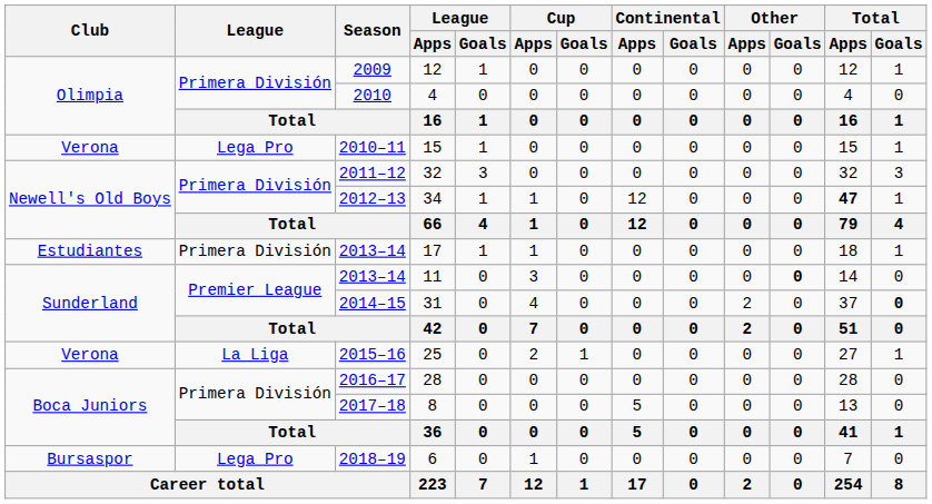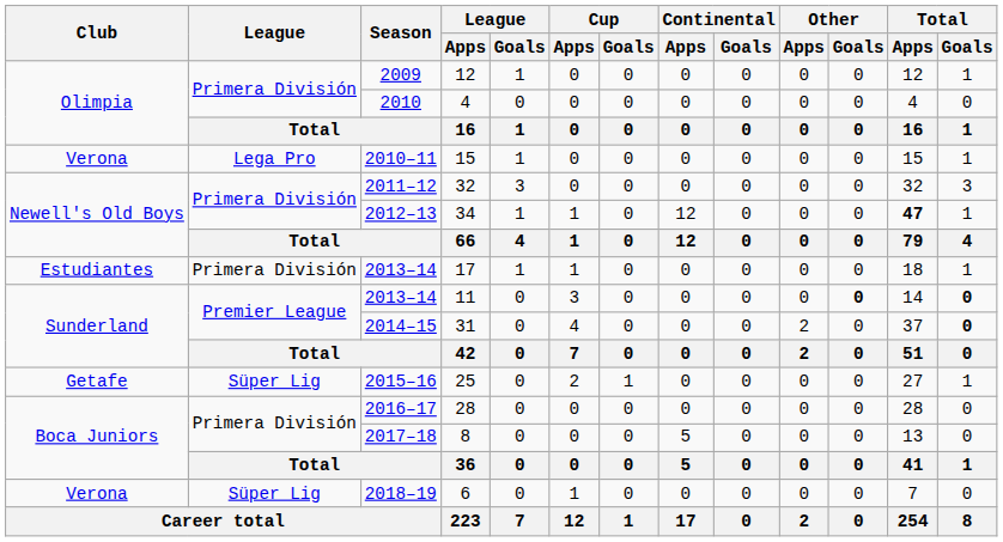11 | Total / Goals: normal -> bold
25 | Club: Verona -> Getafe
25 | League: La Liga -> Süper Lig
6 | Club: Bursaspor -> Verona
6 | League: Lega Pro -> Süper Lig
